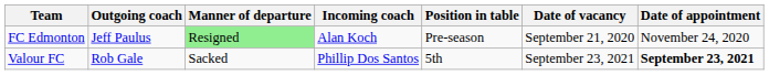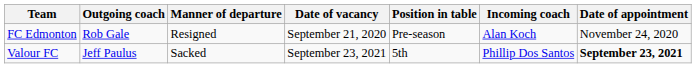columns swapped: Date of vacancy <-> Incoming coach
FC Edmonton | Outgoing coach: Jeff Paulus -> Rob Gale
FC Edmonton | Manner of departure: lightgreen background -> no background
Valour FC | Outgoing coach: Rob Gale -> Jeff Paulus
